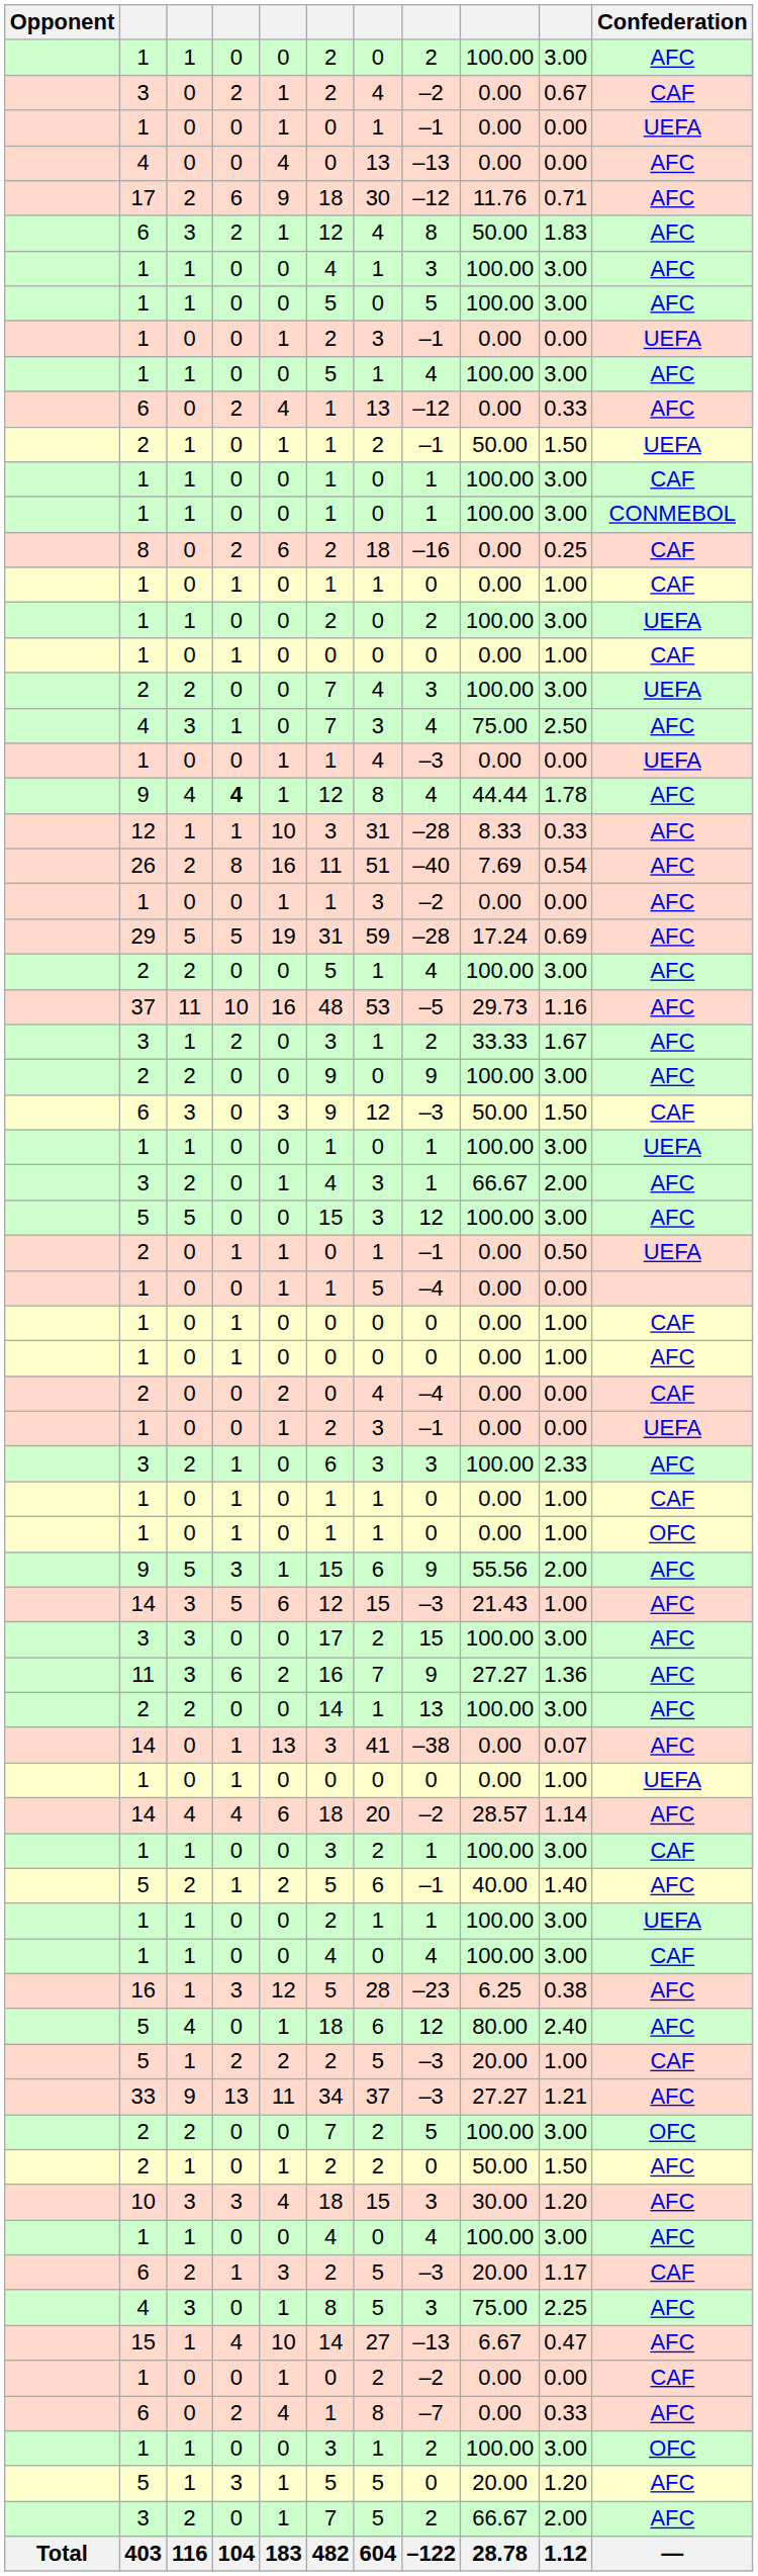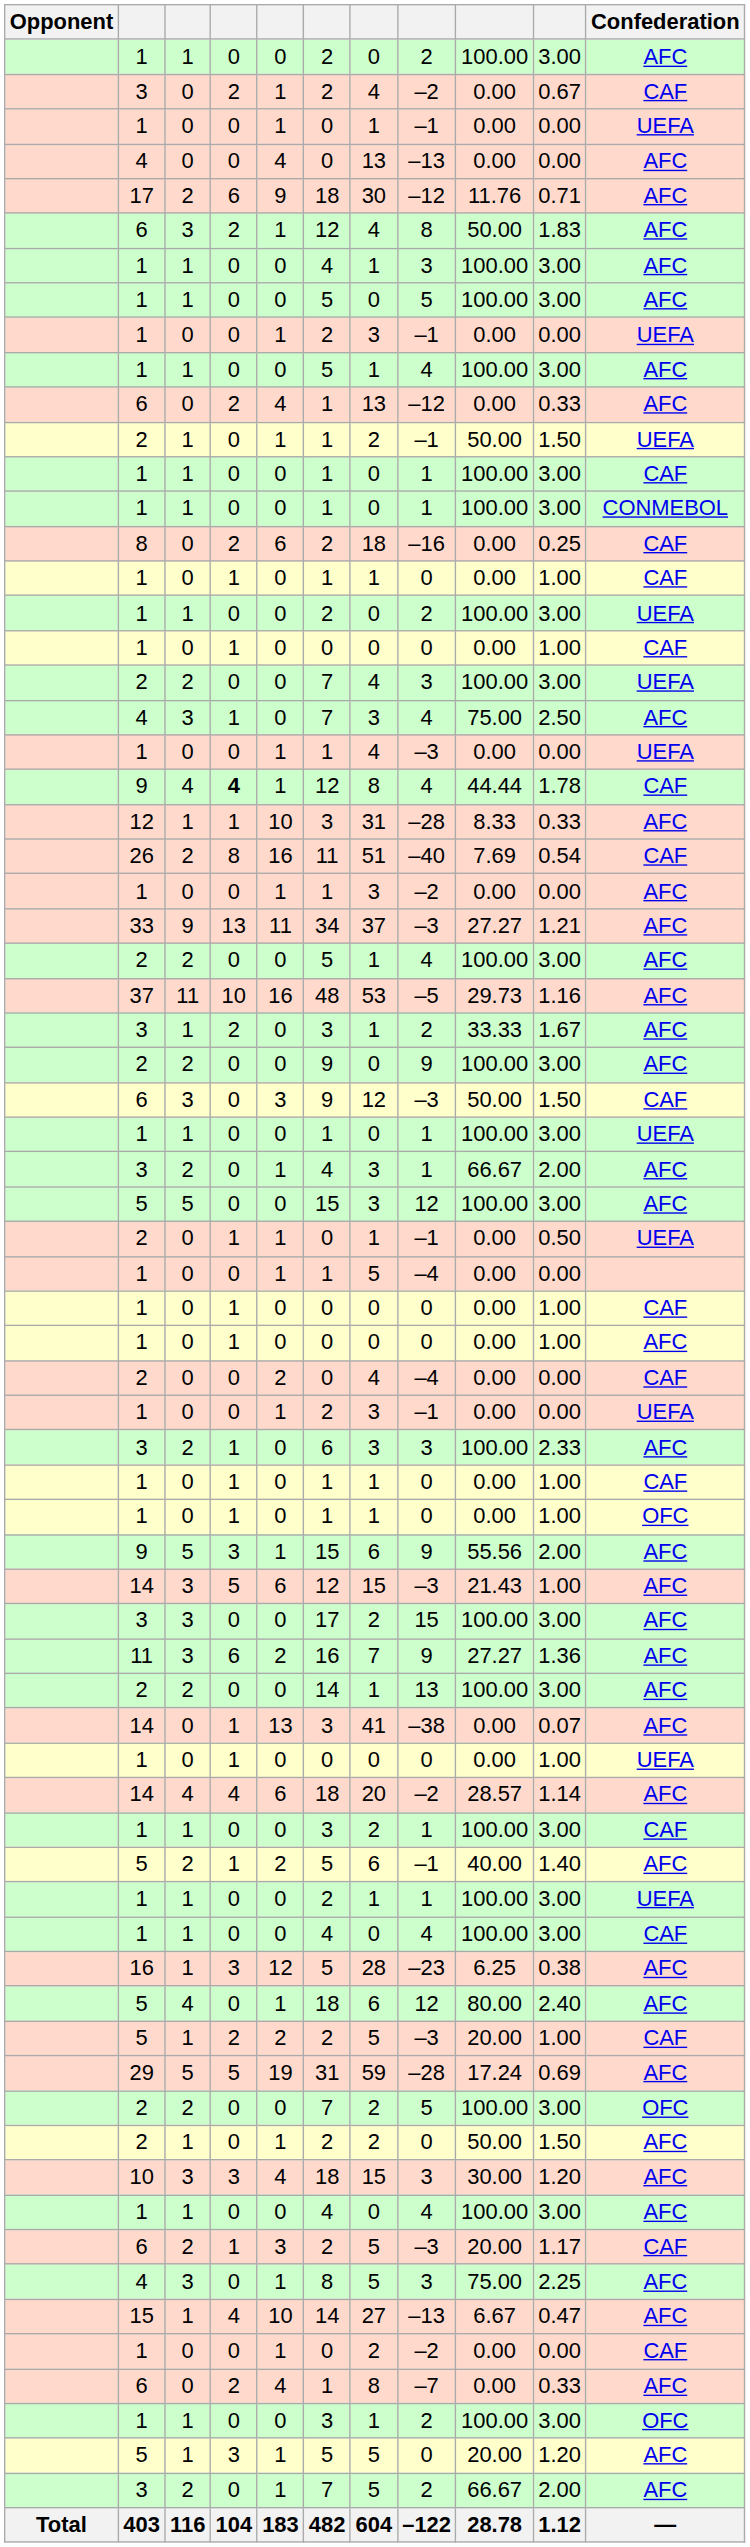9 / 4 | Confederation: AFC -> CAF
26 | Confederation: AFC -> CAF
rows swapped: 33 <-> 29
